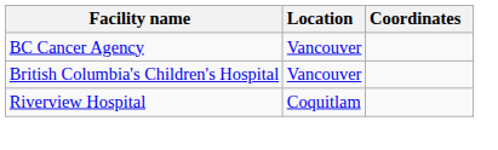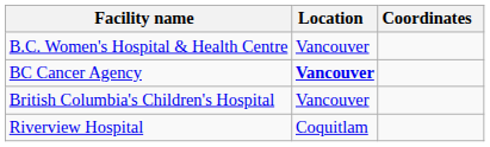+ row: B.C. Women's Hospital & Health Centre | Vancouver
BC Cancer Agency | Location: normal -> bold
